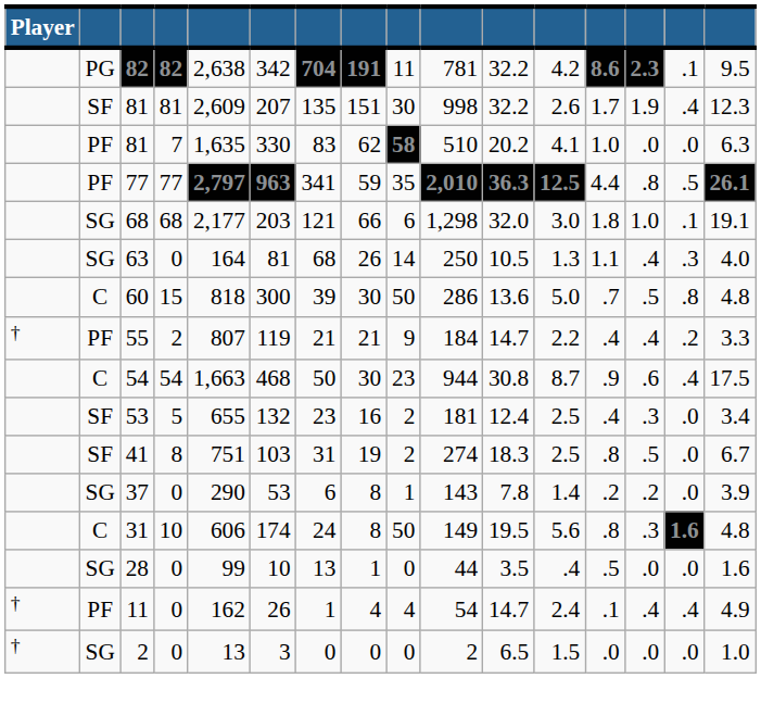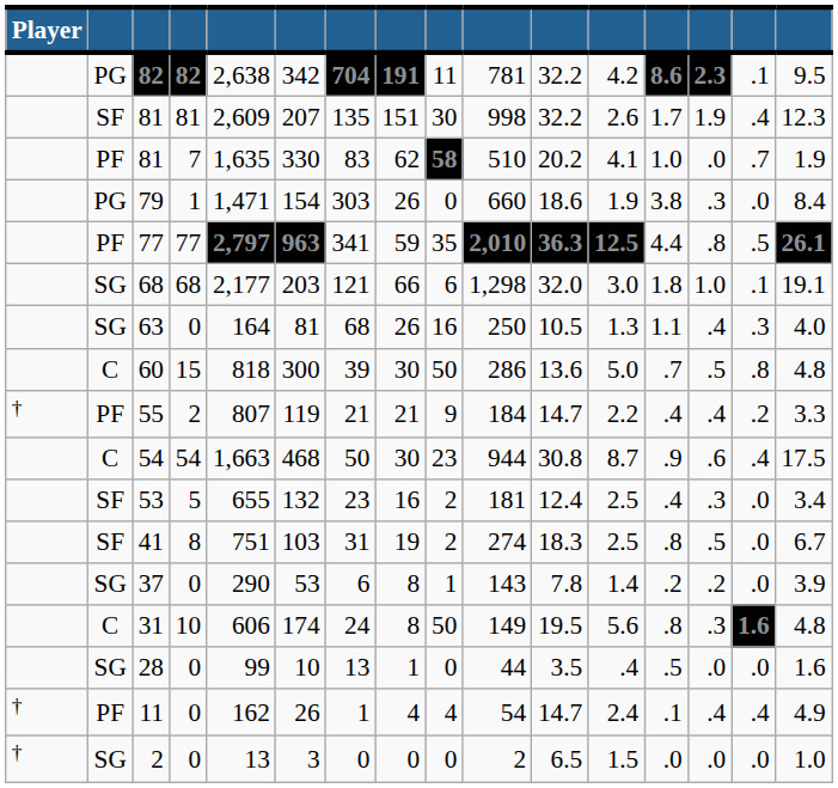81 / 7 | column 15: .0 -> .7
81 / 7 | column 16: 6.3 -> 1.9
+ row: PG | 79 | 1 | 1,471 | 154 | 303 | 26 | 0 | 660 | 18.6 | 1.9 | 3.8 | .3 | .0 | 8.4
63 | column 9: 14 -> 16
